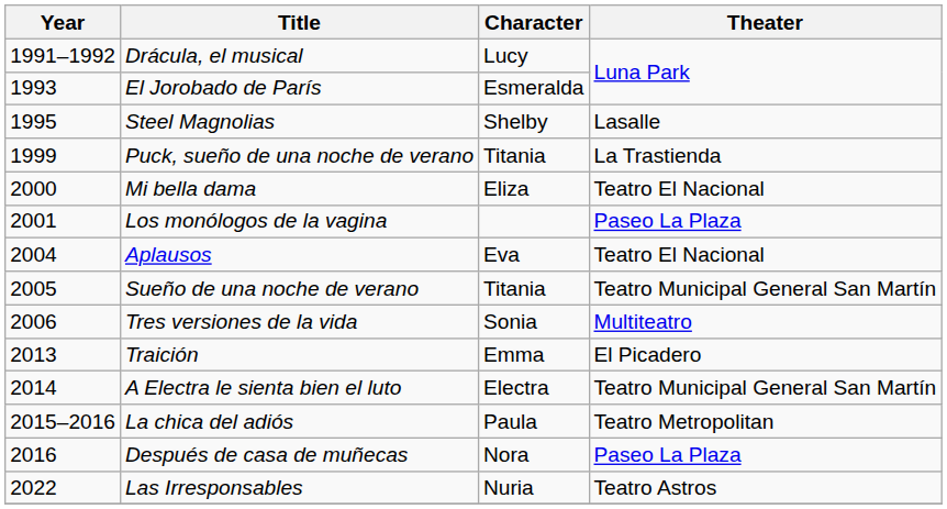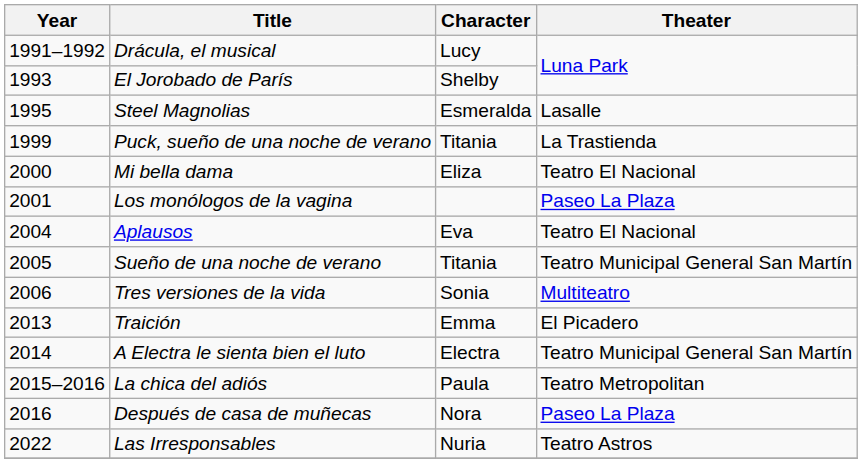El Jorobado de París | Character: Esmeralda -> Shelby
Steel Magnolias | Character: Shelby -> Esmeralda
